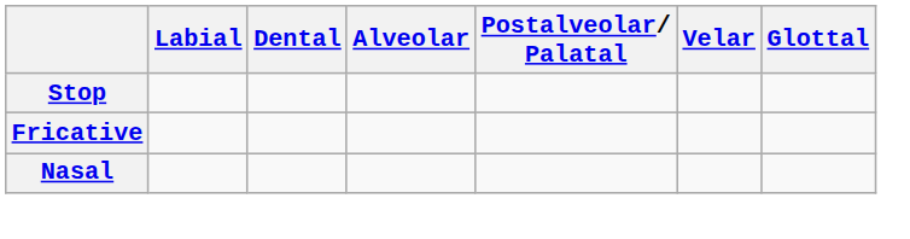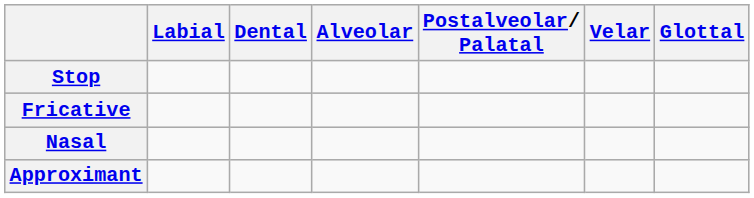+ row: Approximant
